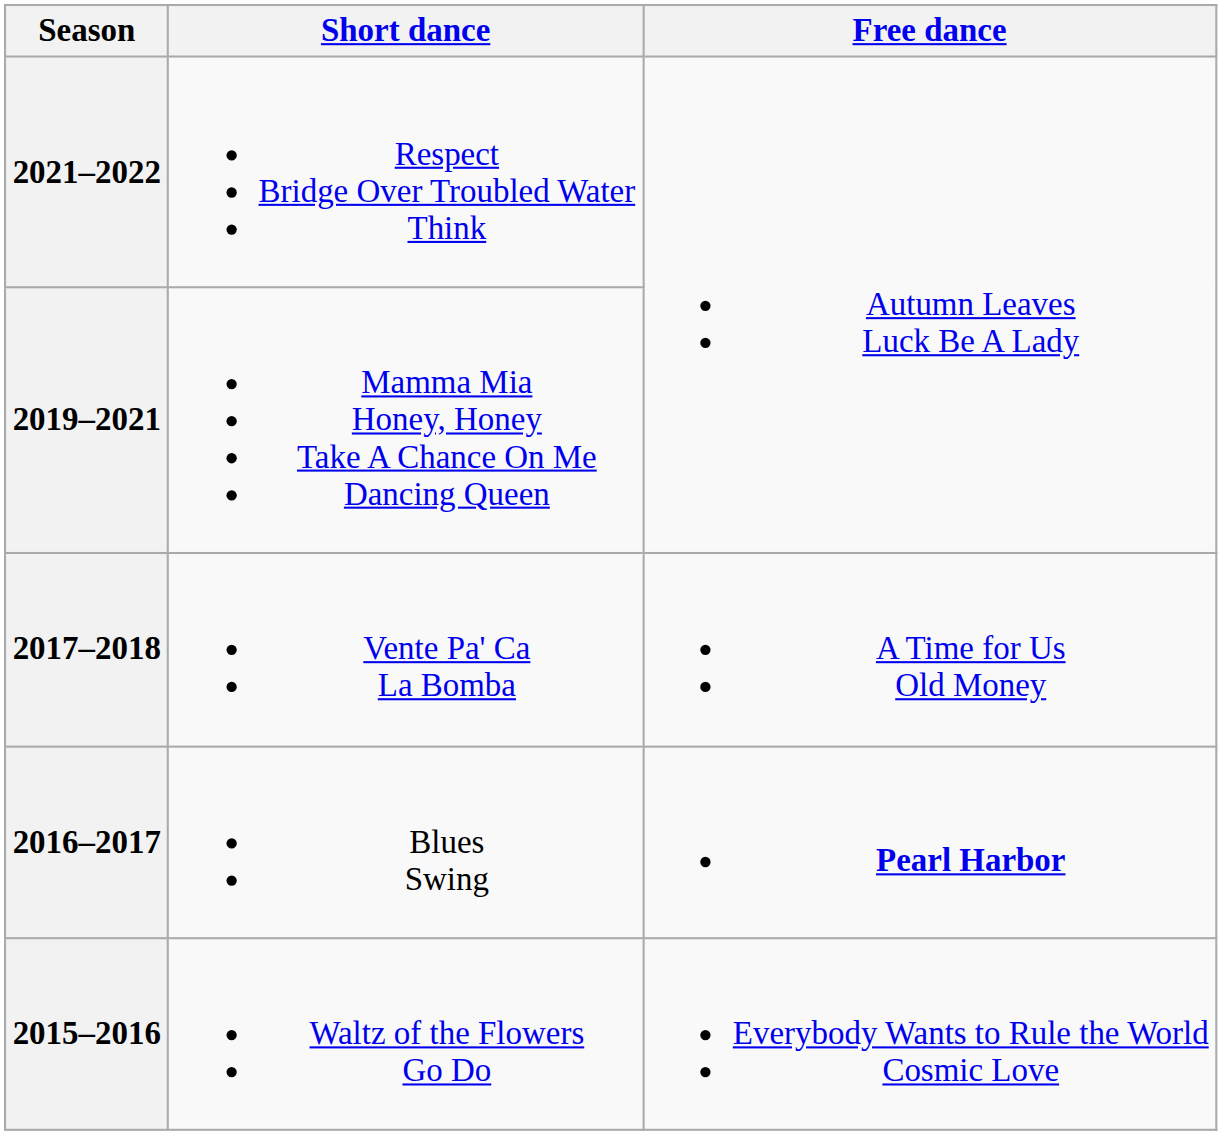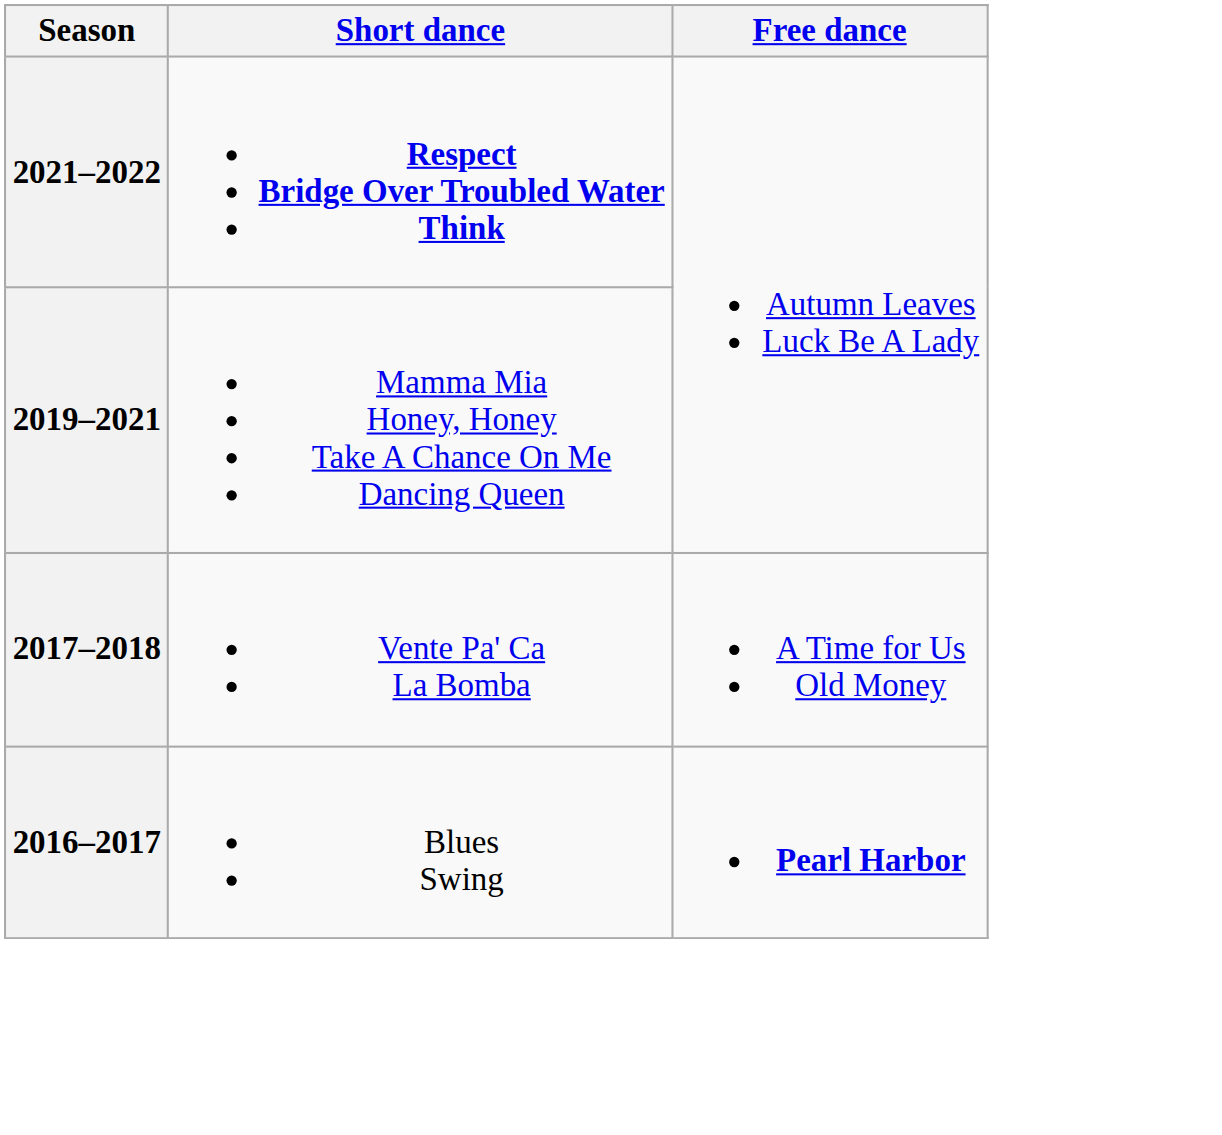2021–2022 | Short dance: normal -> bold
- row: 2015–2016 | Waltz of the Flowers Go Do | Everybody Wants to Rule the World Cosmic Love
